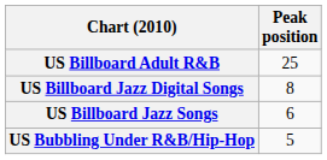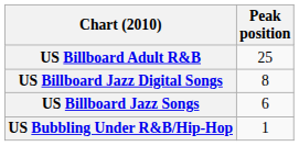US Bubbling Under R&B/Hip-Hop | Peak position: 5 -> 1
